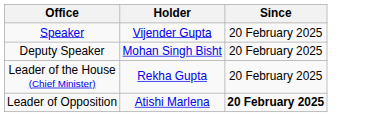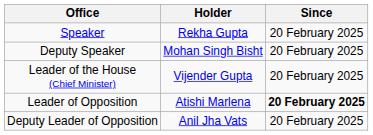Speaker | Holder: Vijender Gupta -> Rekha Gupta
Leader of the House (Chief Minister) | Holder: Rekha Gupta -> Vijender Gupta
+ row: Deputy Leader of Opposition | Anil Jha Vats | 20 February 2025
